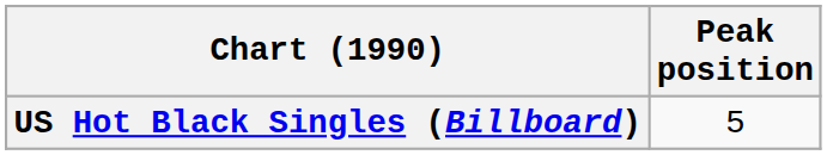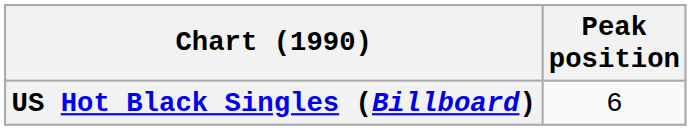US Hot Black Singles (Billboard) | Peak position: 5 -> 6
